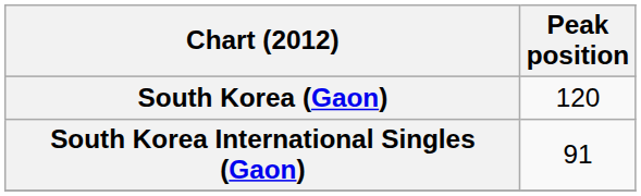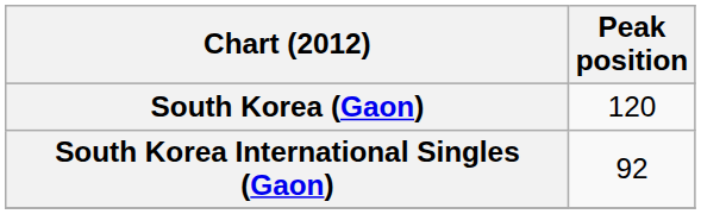South Korea International Singles (Gaon) | Peak position: 91 -> 92
